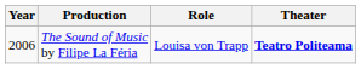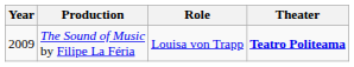The Sound of Music by Filipe La Féria | Year: 2006 -> 2009
